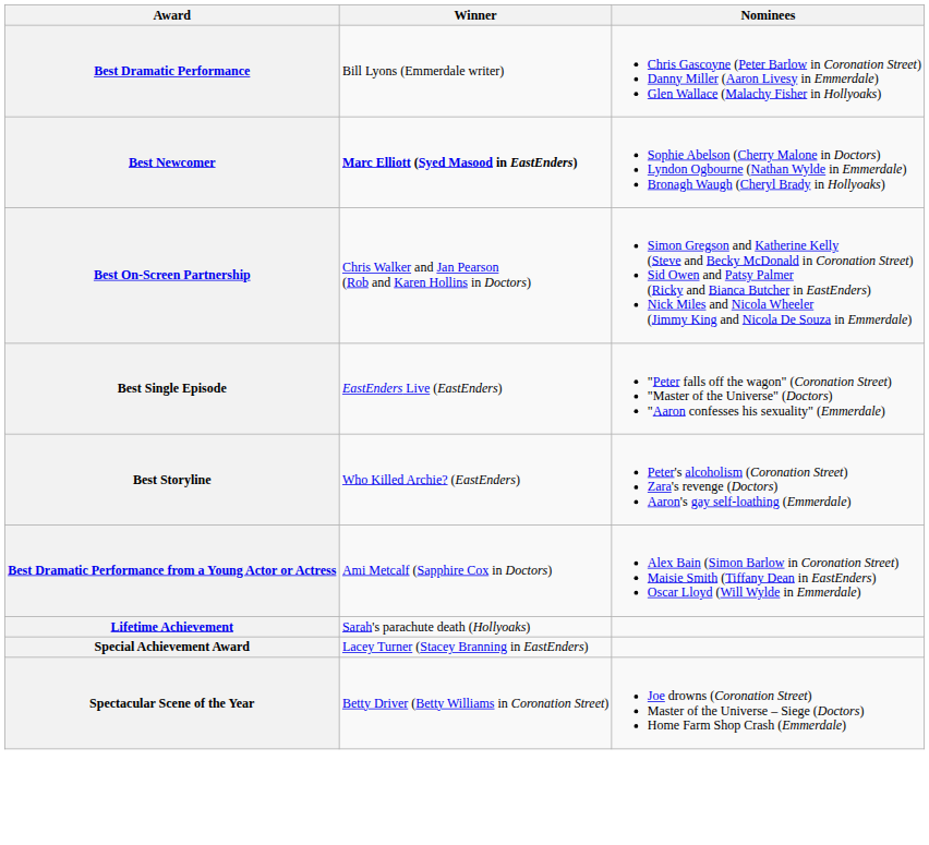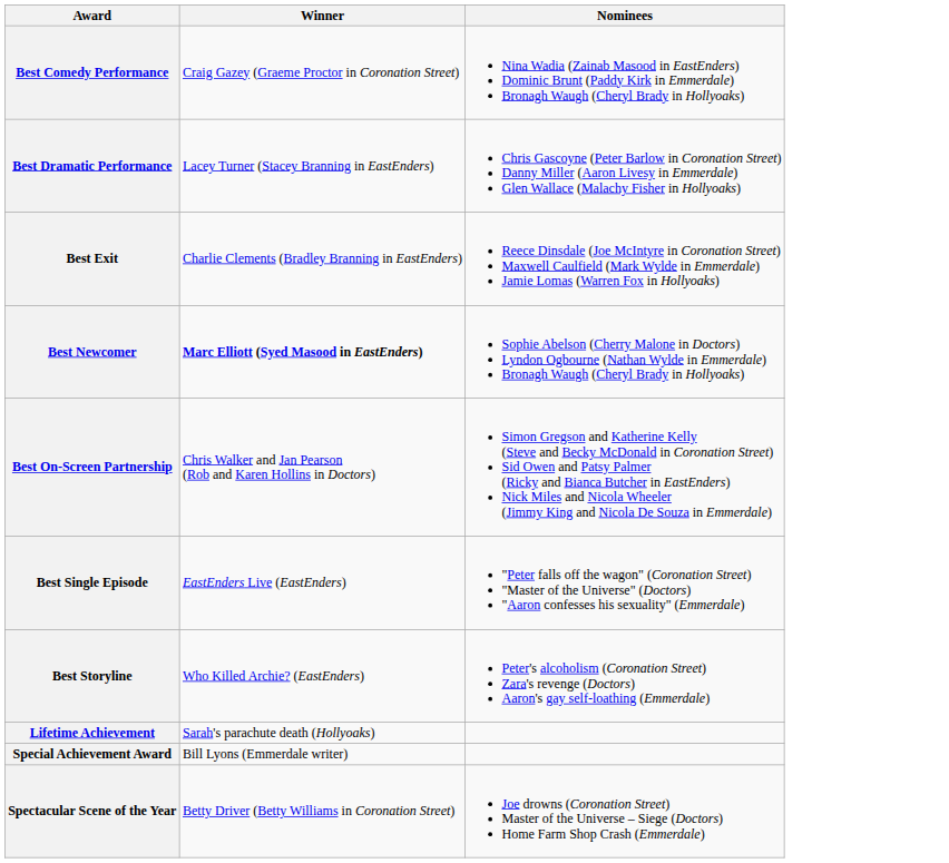+ row: Best Comedy Performance | Craig Gazey (Graeme Proctor in Coronation Street) | Nina Wadia (Zainab Masood in EastEnders) Dominic Brunt (Paddy Kirk in Emmerdale) Bronagh Waugh (Cheryl Brady in Hollyoaks)
Best Dramatic Performance | Winner: Bill Lyons (Emmerdale writer) -> Lacey Turner (Stacey Branning in EastEnders)
+ row: Best Exit | Charlie Clements (Bradley Branning in EastEnders) | Reece Dinsdale (Joe McIntyre in Coronation Street) Maxwell Caulfield (Mark Wylde in Emmerdale) Jamie Lomas (Warren Fox in Hollyoaks)
- row: Best Dramatic Performance from a Young Actor or Actress | Ami Metcalf (Sapphire Cox in Doctors) | Alex Bain (Simon Barlow in Coronation Street) Maisie Smith (Tiffany Dean in EastEnders) Oscar Lloyd (Will Wylde in Emmerdale)
Special Achievement Award | Winner: Lacey Turner (Stacey Branning in EastEnders) -> Bill Lyons (Emmerdale writer)
